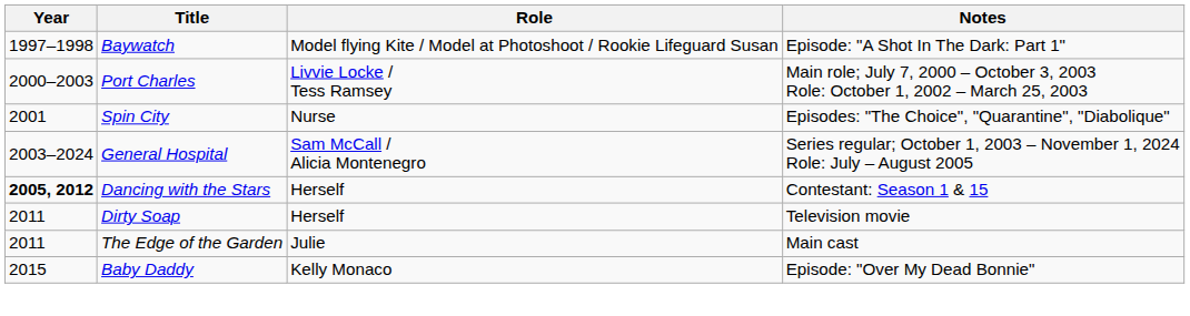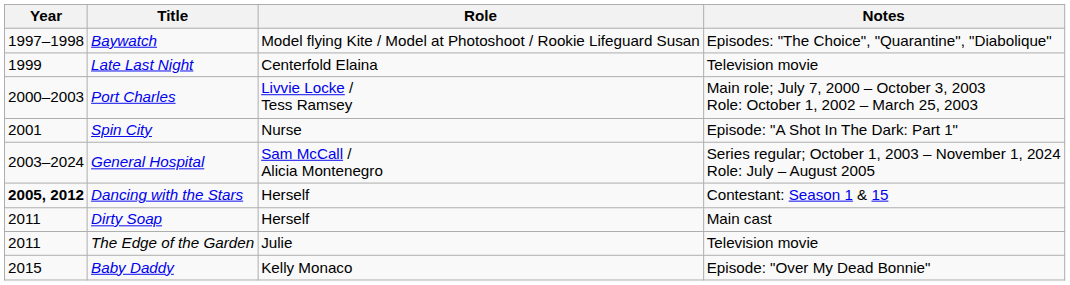Baywatch | Notes: Episode: "A Shot In The Dark: Part 1" -> Episodes: "The Choice", "Quarantine", "Diabolique"
+ row: 1999 | Late Last Night | Centerfold Elaina | Television movie
Spin City | Notes: Episodes: "The Choice", "Quarantine", "Diabolique" -> Episode: "A Shot In The Dark: Part 1"
Dirty Soap | Notes: Television movie -> Main cast
The Edge of the Garden | Notes: Main cast -> Television movie
